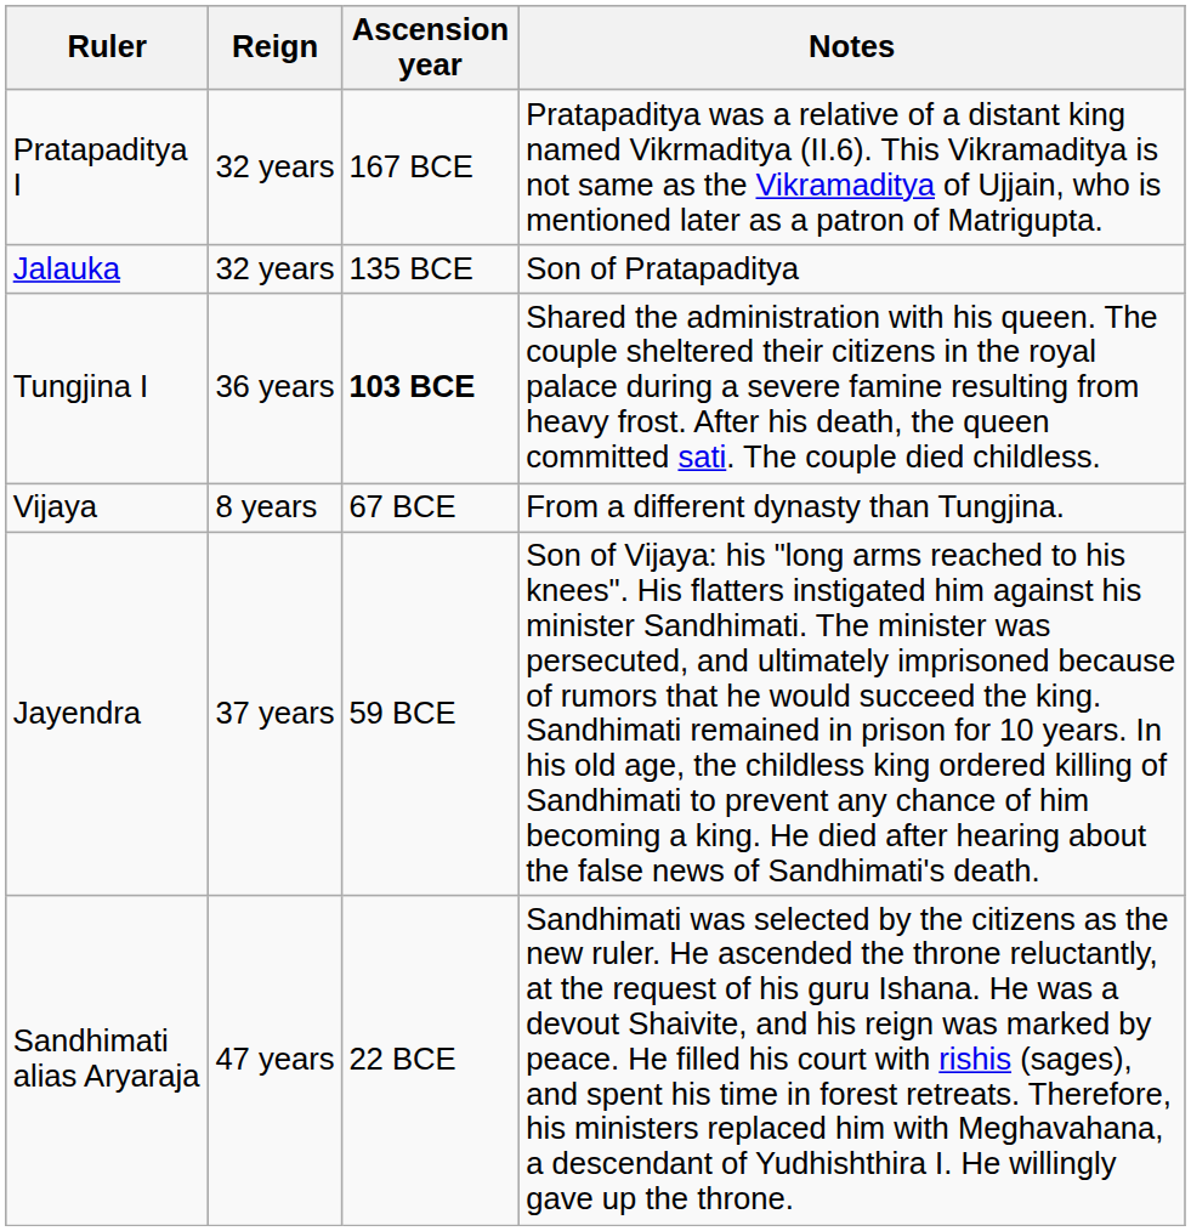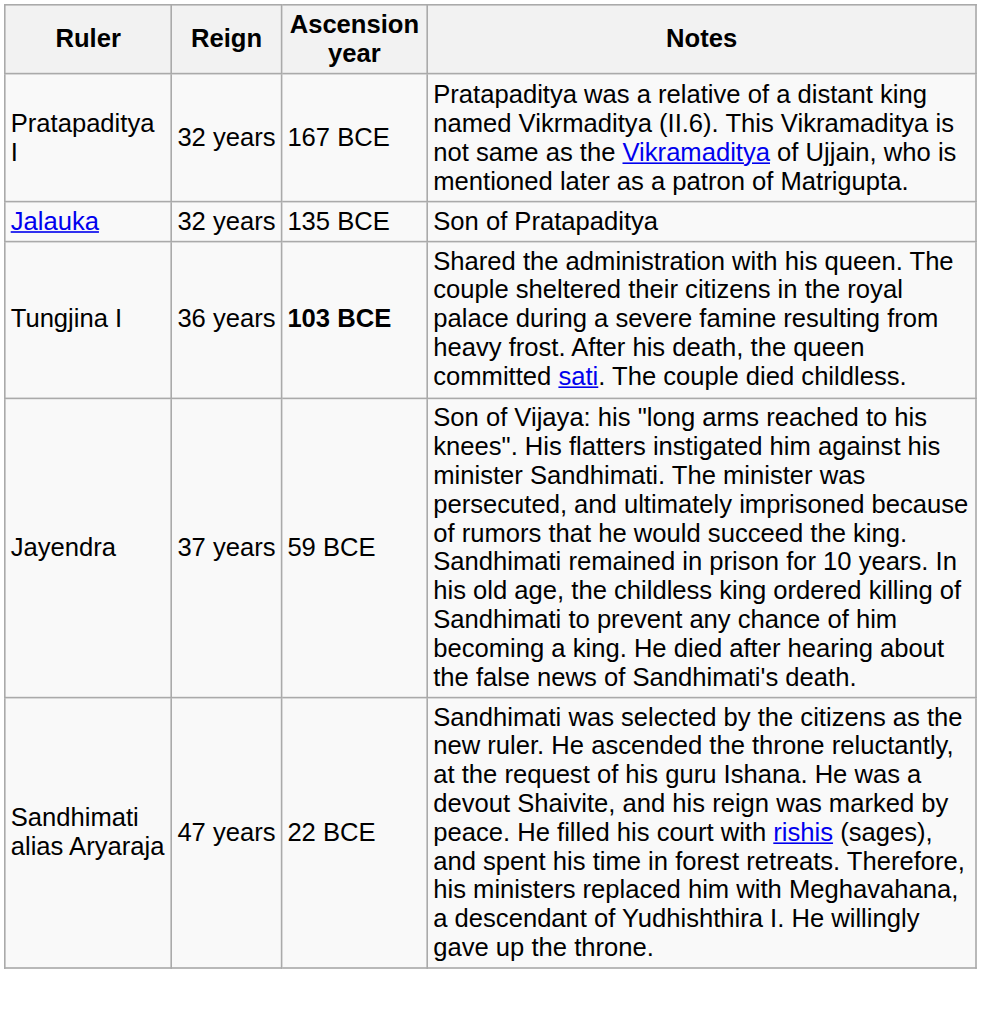- row: Vijaya | 8 years | 67 BCE | From a different dynasty than Tungjina.
